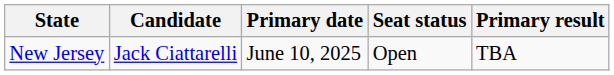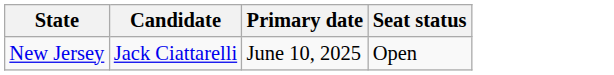- column: Primary result | TBA
